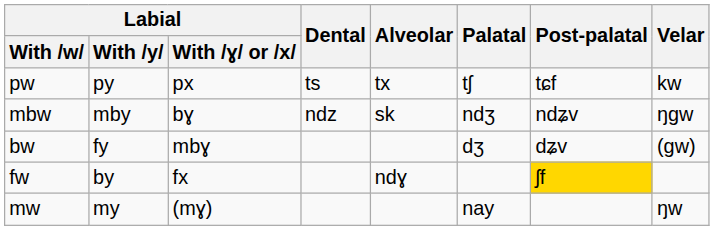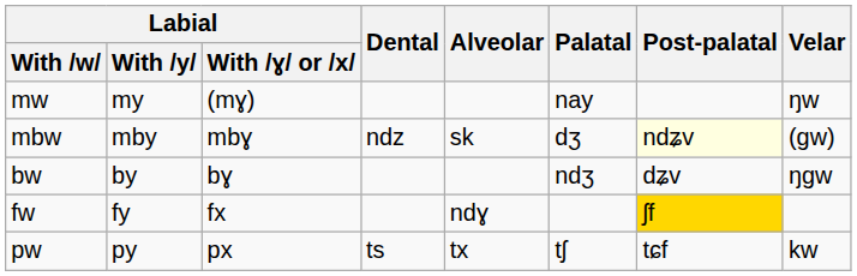rows swapped: pw <-> mw
mbw | Labial / With /ɣ/ or /x: bɣ -> mbɣ
mbw | Palatal: ndʒ -> dʒ
mbw | Post-palatal: no background -> lightyellow background
mbw | Velar: ŋgw -> (gw)
bw | Labial / With /y: fy -> by
bw | Labial / With /ɣ/ or /x: mbɣ -> bɣ
bw | Palatal: dʒ -> ndʒ
bw | Velar: (gw) -> ŋgw
fw | Labial / With /y: by -> fy
